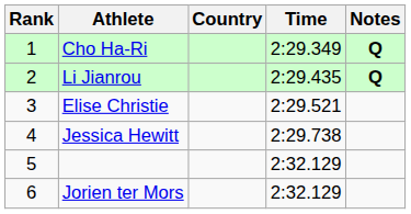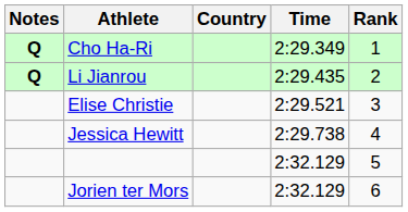columns swapped: Rank <-> Notes
